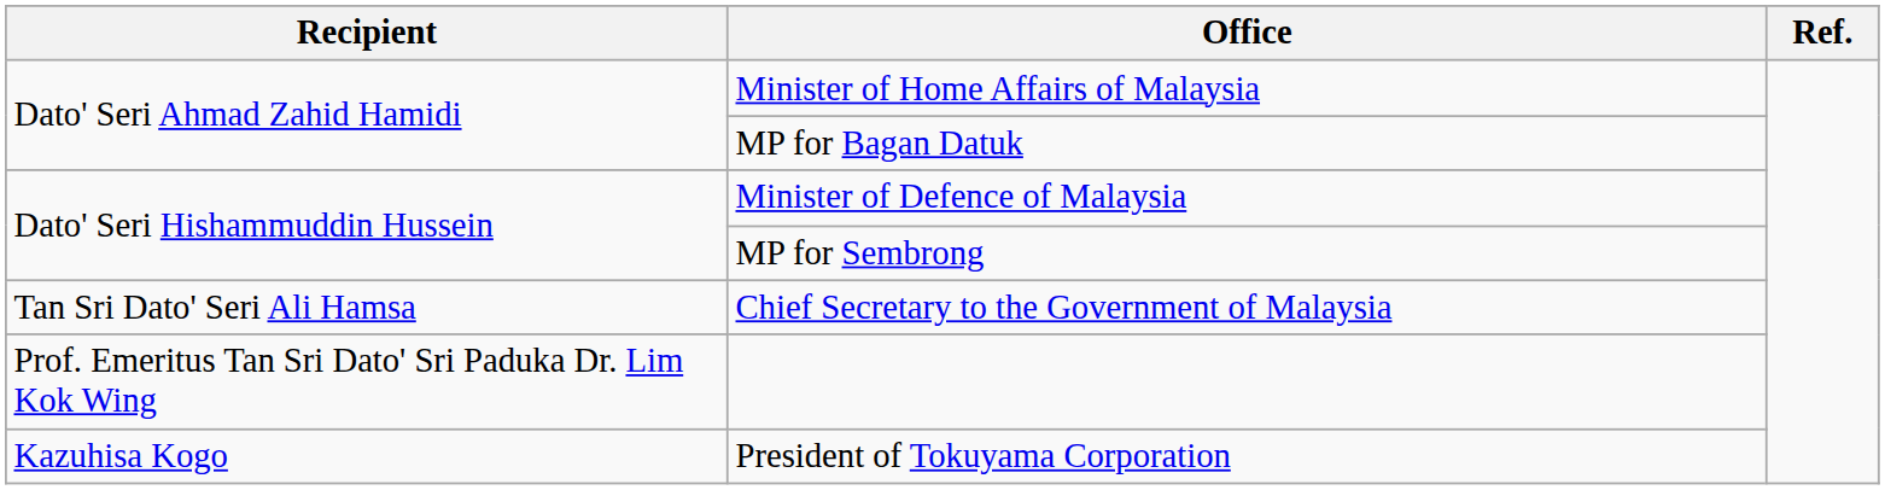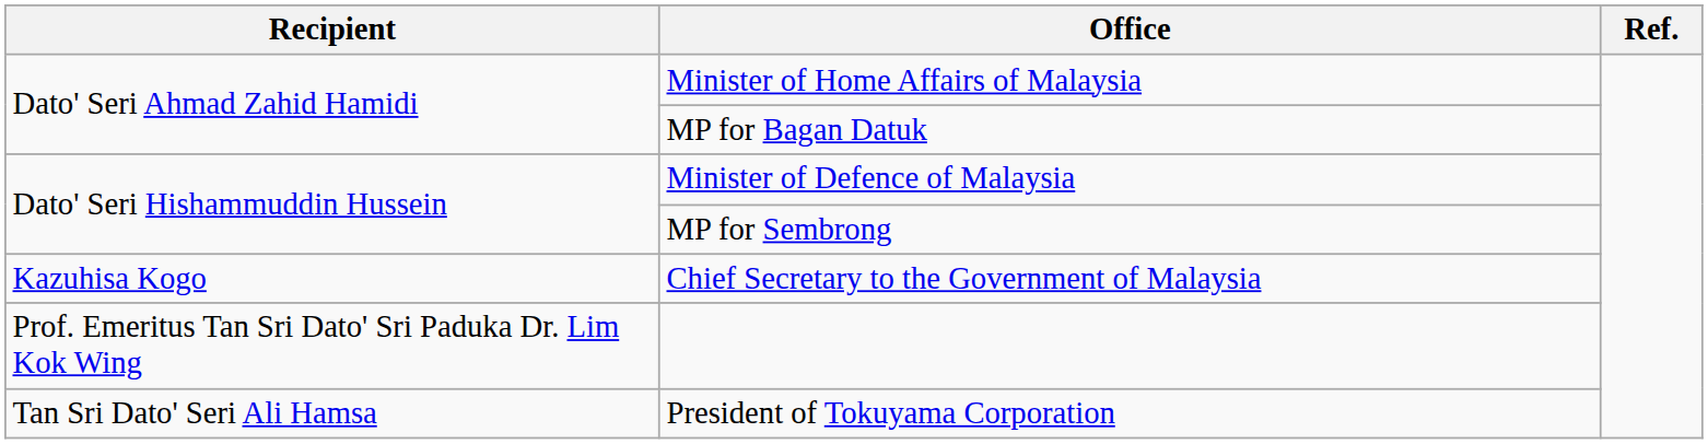Chief Secretary to the Government of Malaysia | Recipient: Tan Sri Dato' Seri Ali Hamsa -> Kazuhisa Kogo
President of Tokuyama Corporation | Recipient: Kazuhisa Kogo -> Tan Sri Dato' Seri Ali Hamsa
